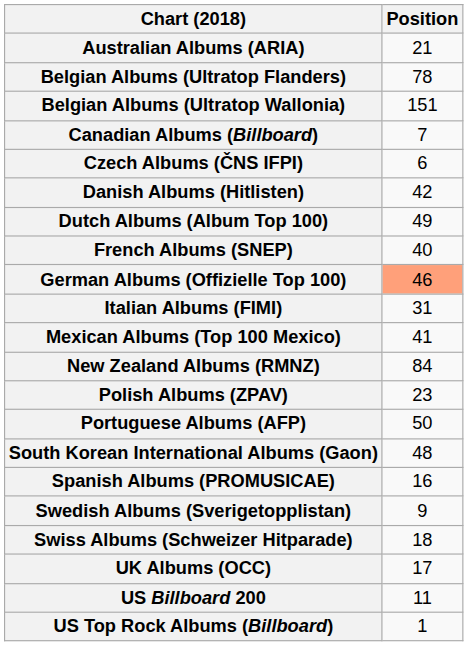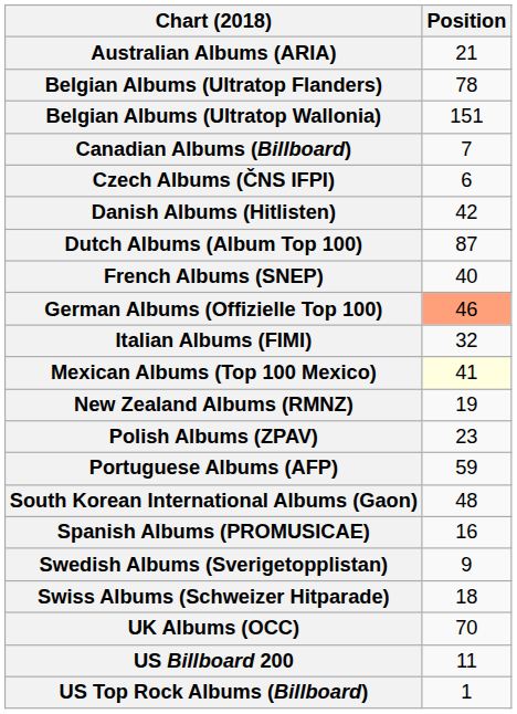Dutch Albums (Album Top 100) | Position: 49 -> 87
Italian Albums (FIMI) | Position: 31 -> 32
Mexican Albums (Top 100 Mexico) | Position: no background -> lightyellow background
New Zealand Albums (RMNZ) | Position: 84 -> 19
Portuguese Albums (AFP) | Position: 50 -> 59
UK Albums (OCC) | Position: 17 -> 70
